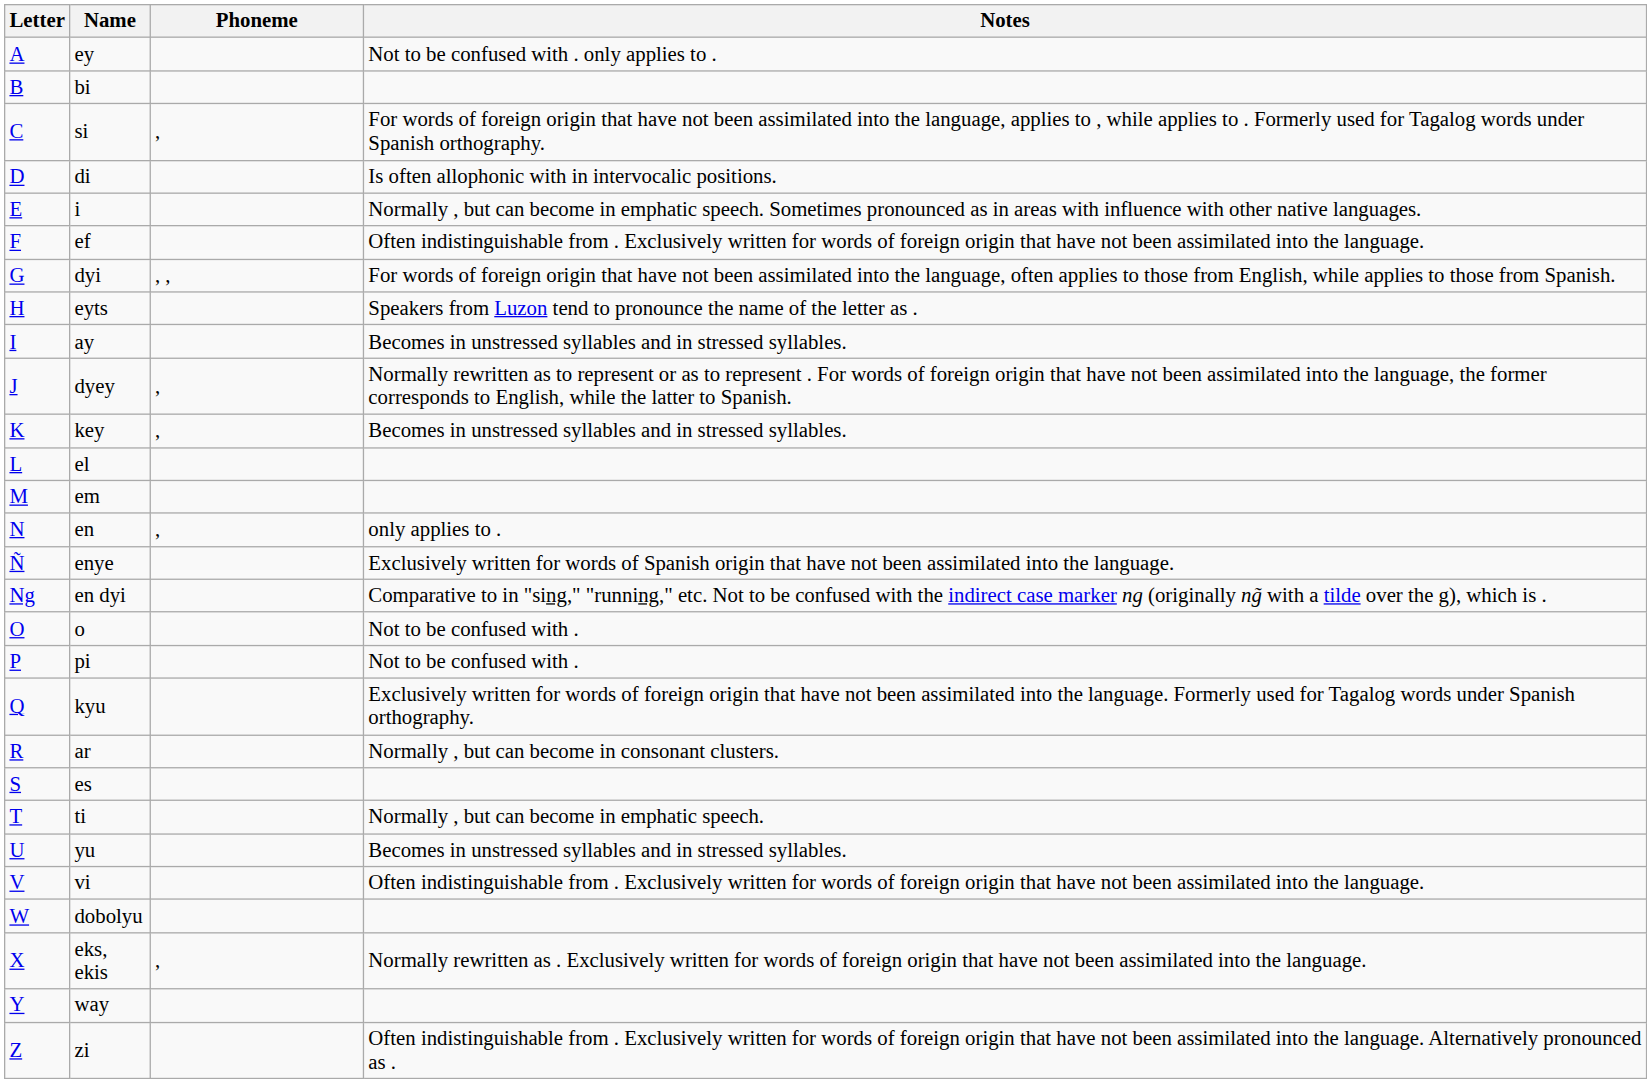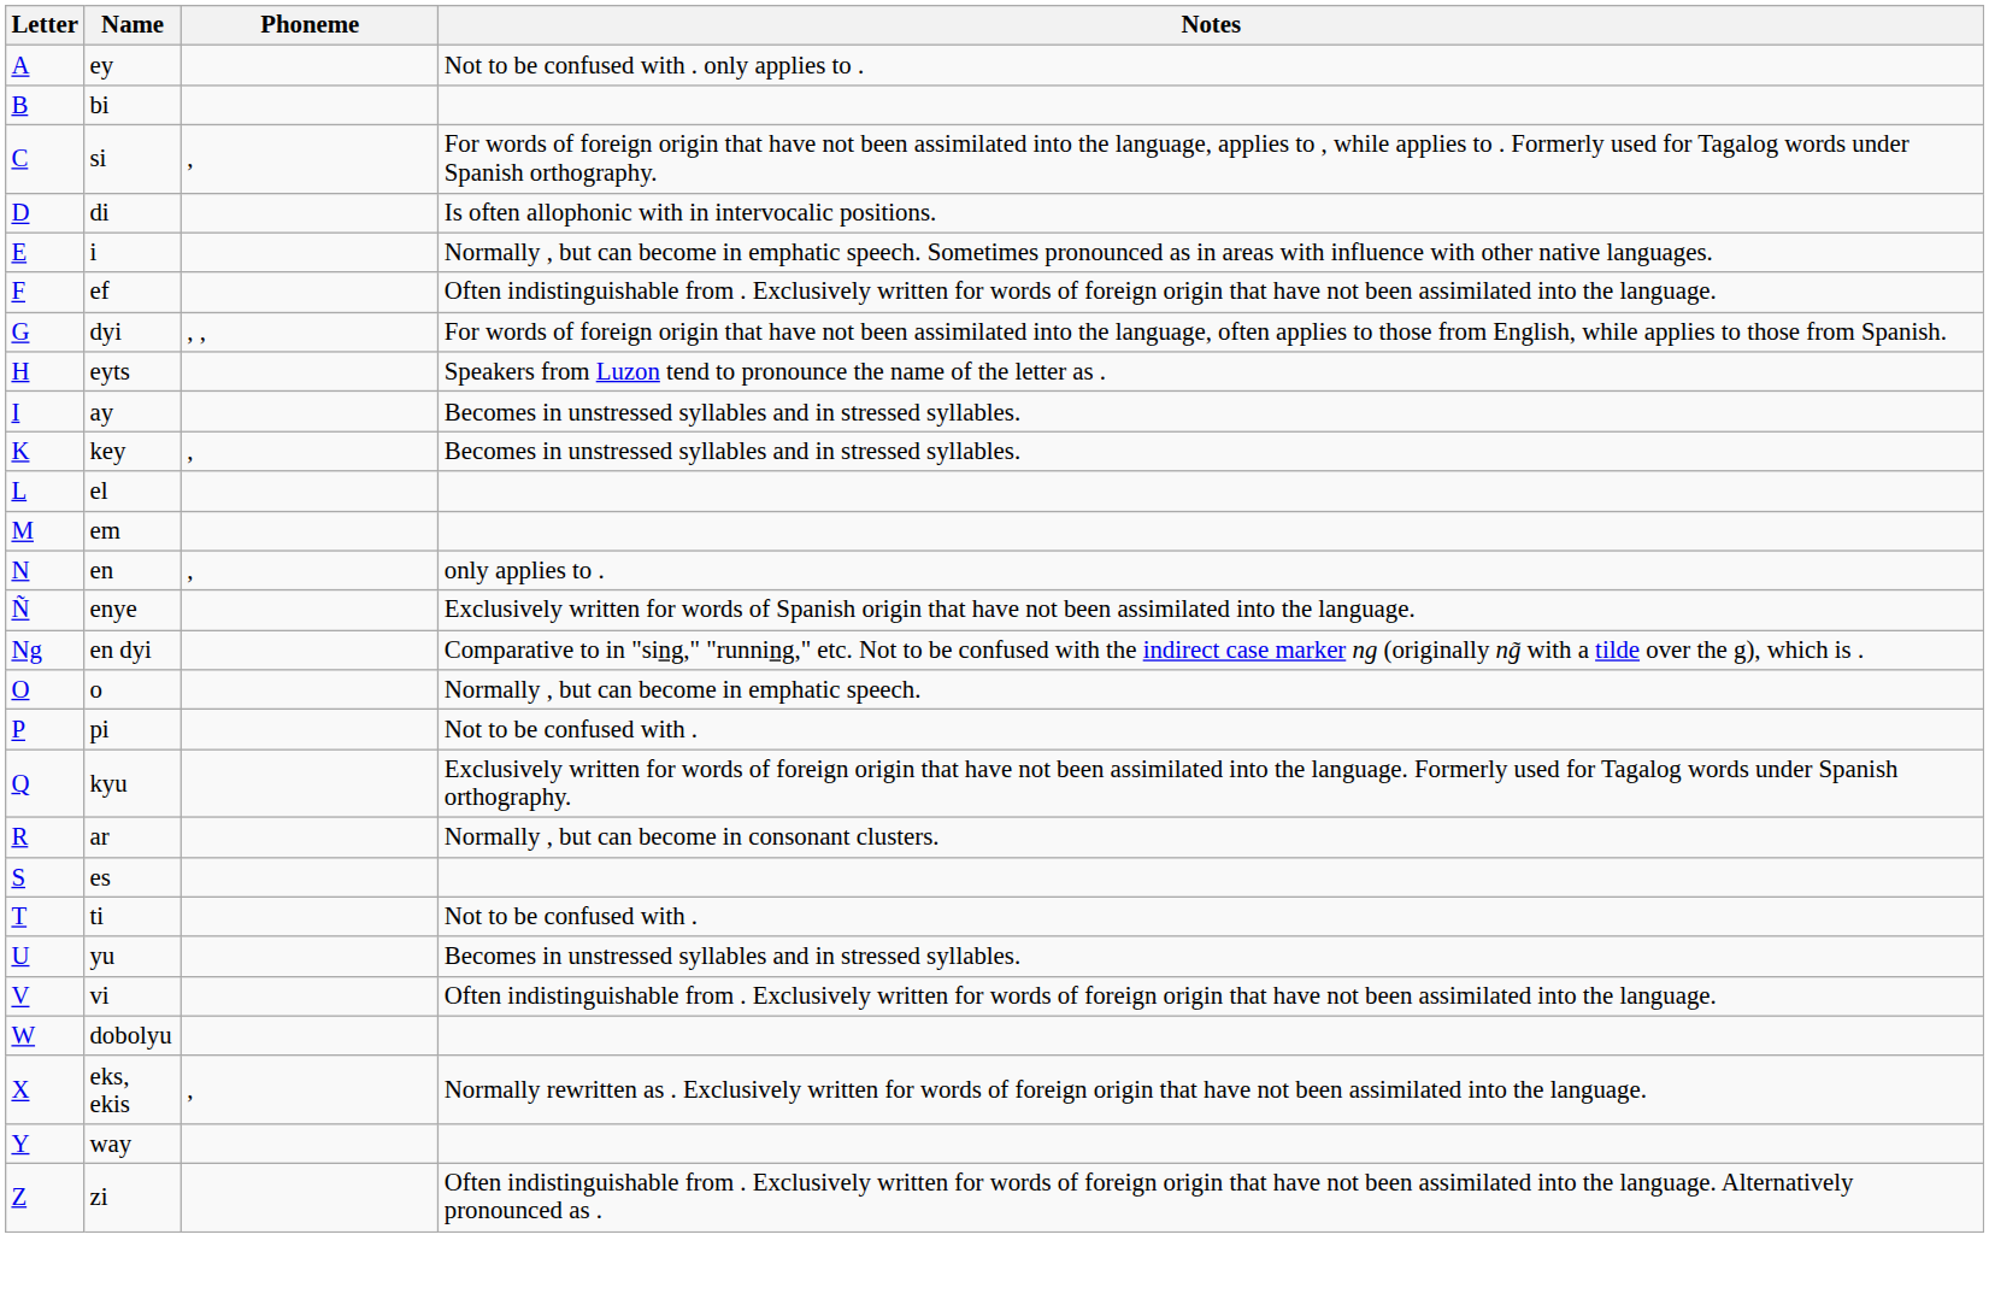- row: J | dyey | , | Normally rewritten as to represent or as to represent . For words of foreign origin that have not been assimilated into the language, the former corresponds to English, while the latter to Spanish.
o | Notes: Not to be confused with . -> Normally , but can become in emphatic speech.
ti | Notes: Normally , but can become in emphatic speech. -> Not to be confused with .
